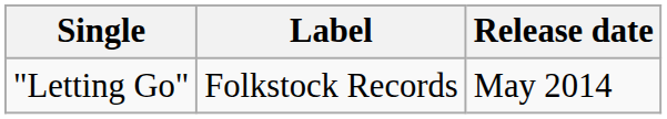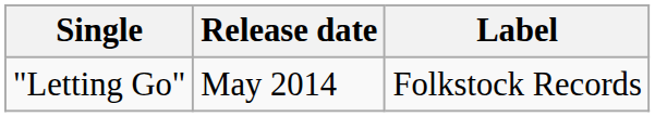columns swapped: Label <-> Release date
